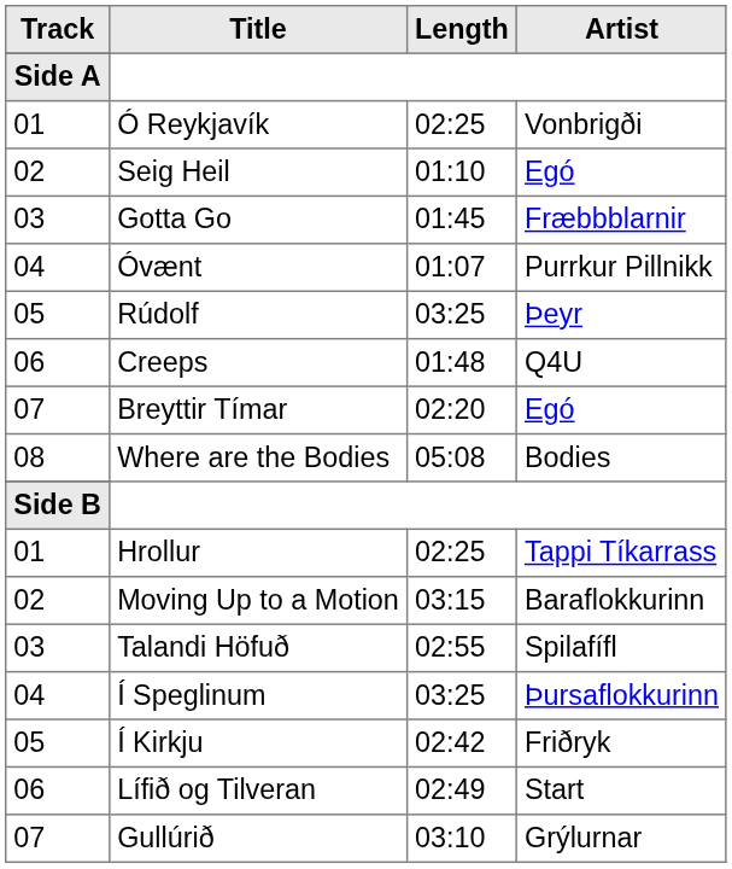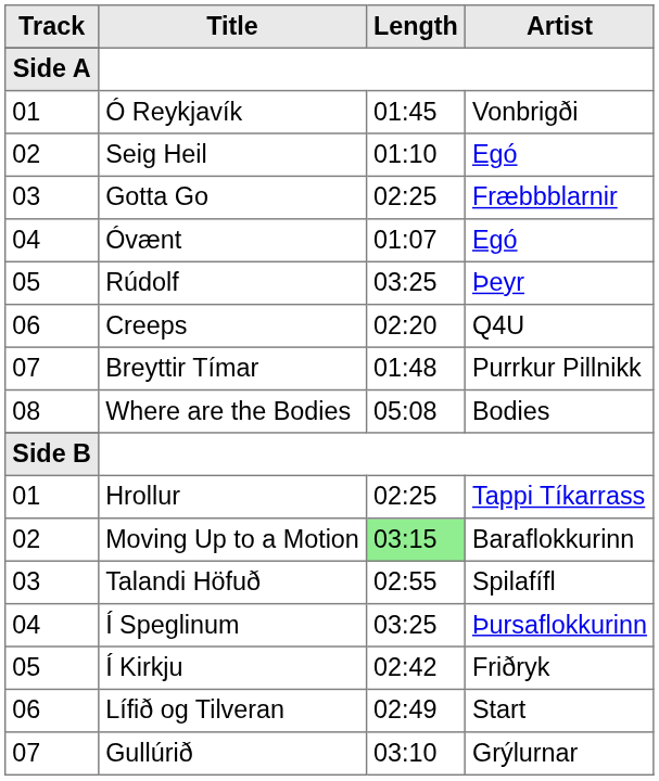Ó Reykjavík | Length: 02:25 -> 01:45
Gotta Go | Length: 01:45 -> 02:25
Óvænt | Artist: Purrkur Pillnikk -> Egó
Creeps | Length: 01:48 -> 02:20
Breyttir Tímar | Length: 02:20 -> 01:48
Breyttir Tímar | Artist: Egó -> Purrkur Pillnikk
Moving Up to a Motion | Length: no background -> lightgreen background
